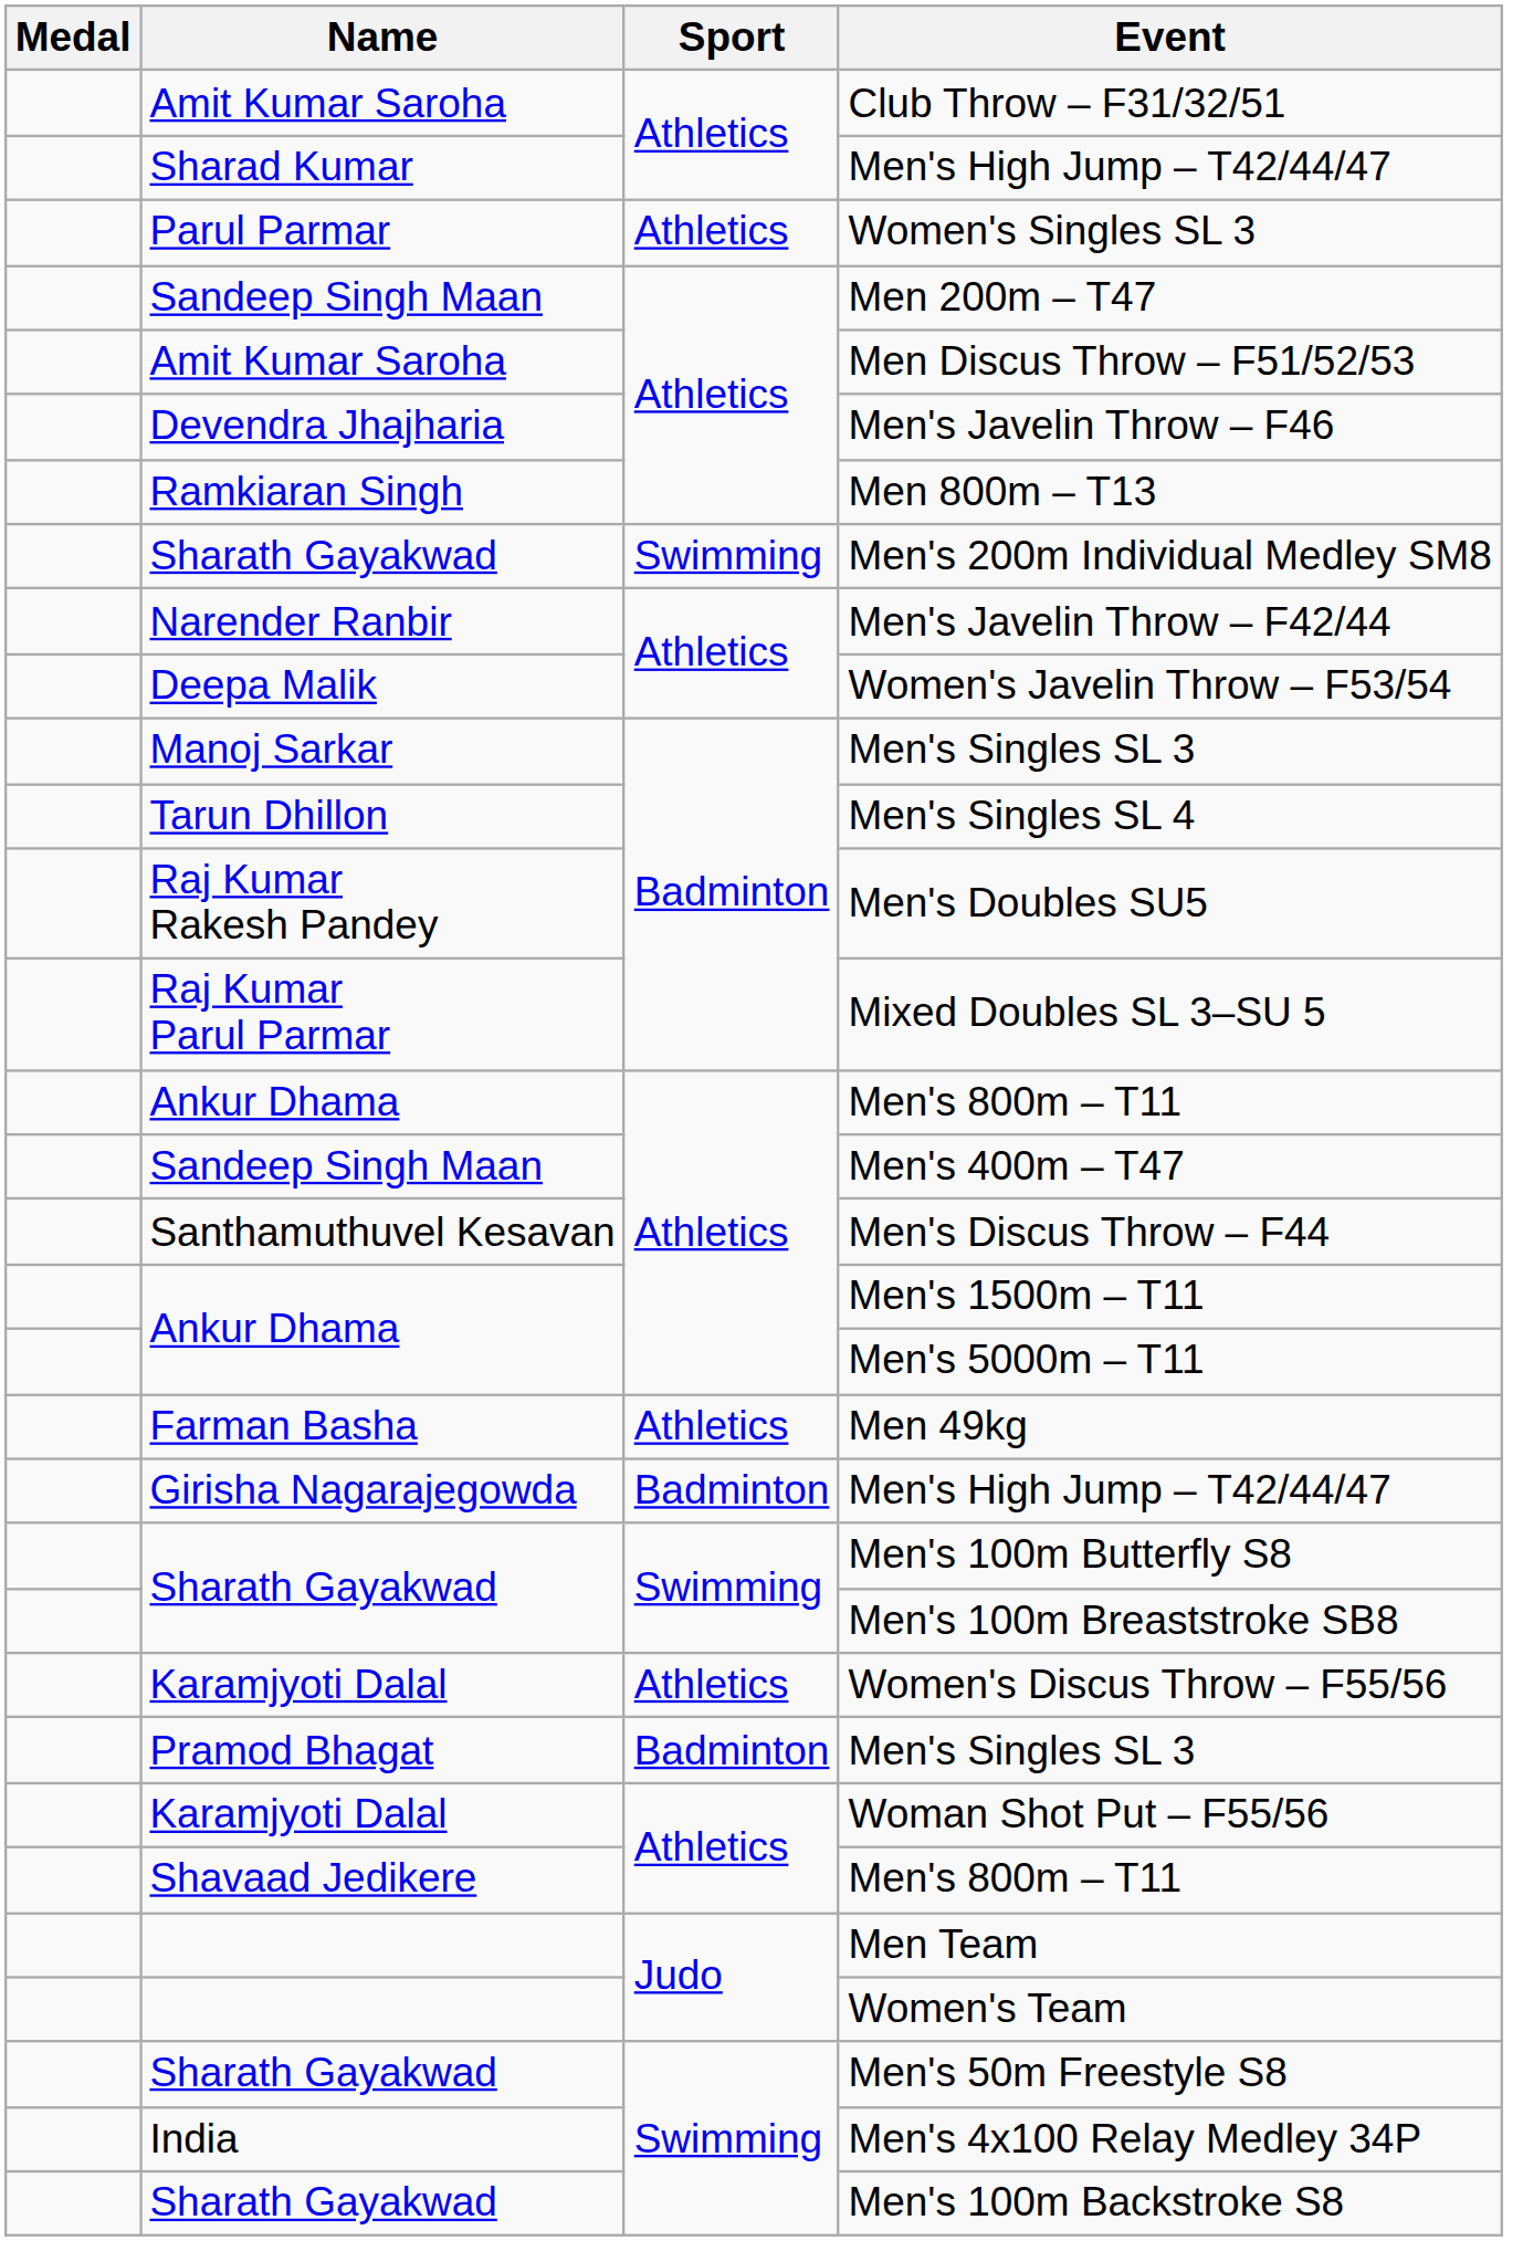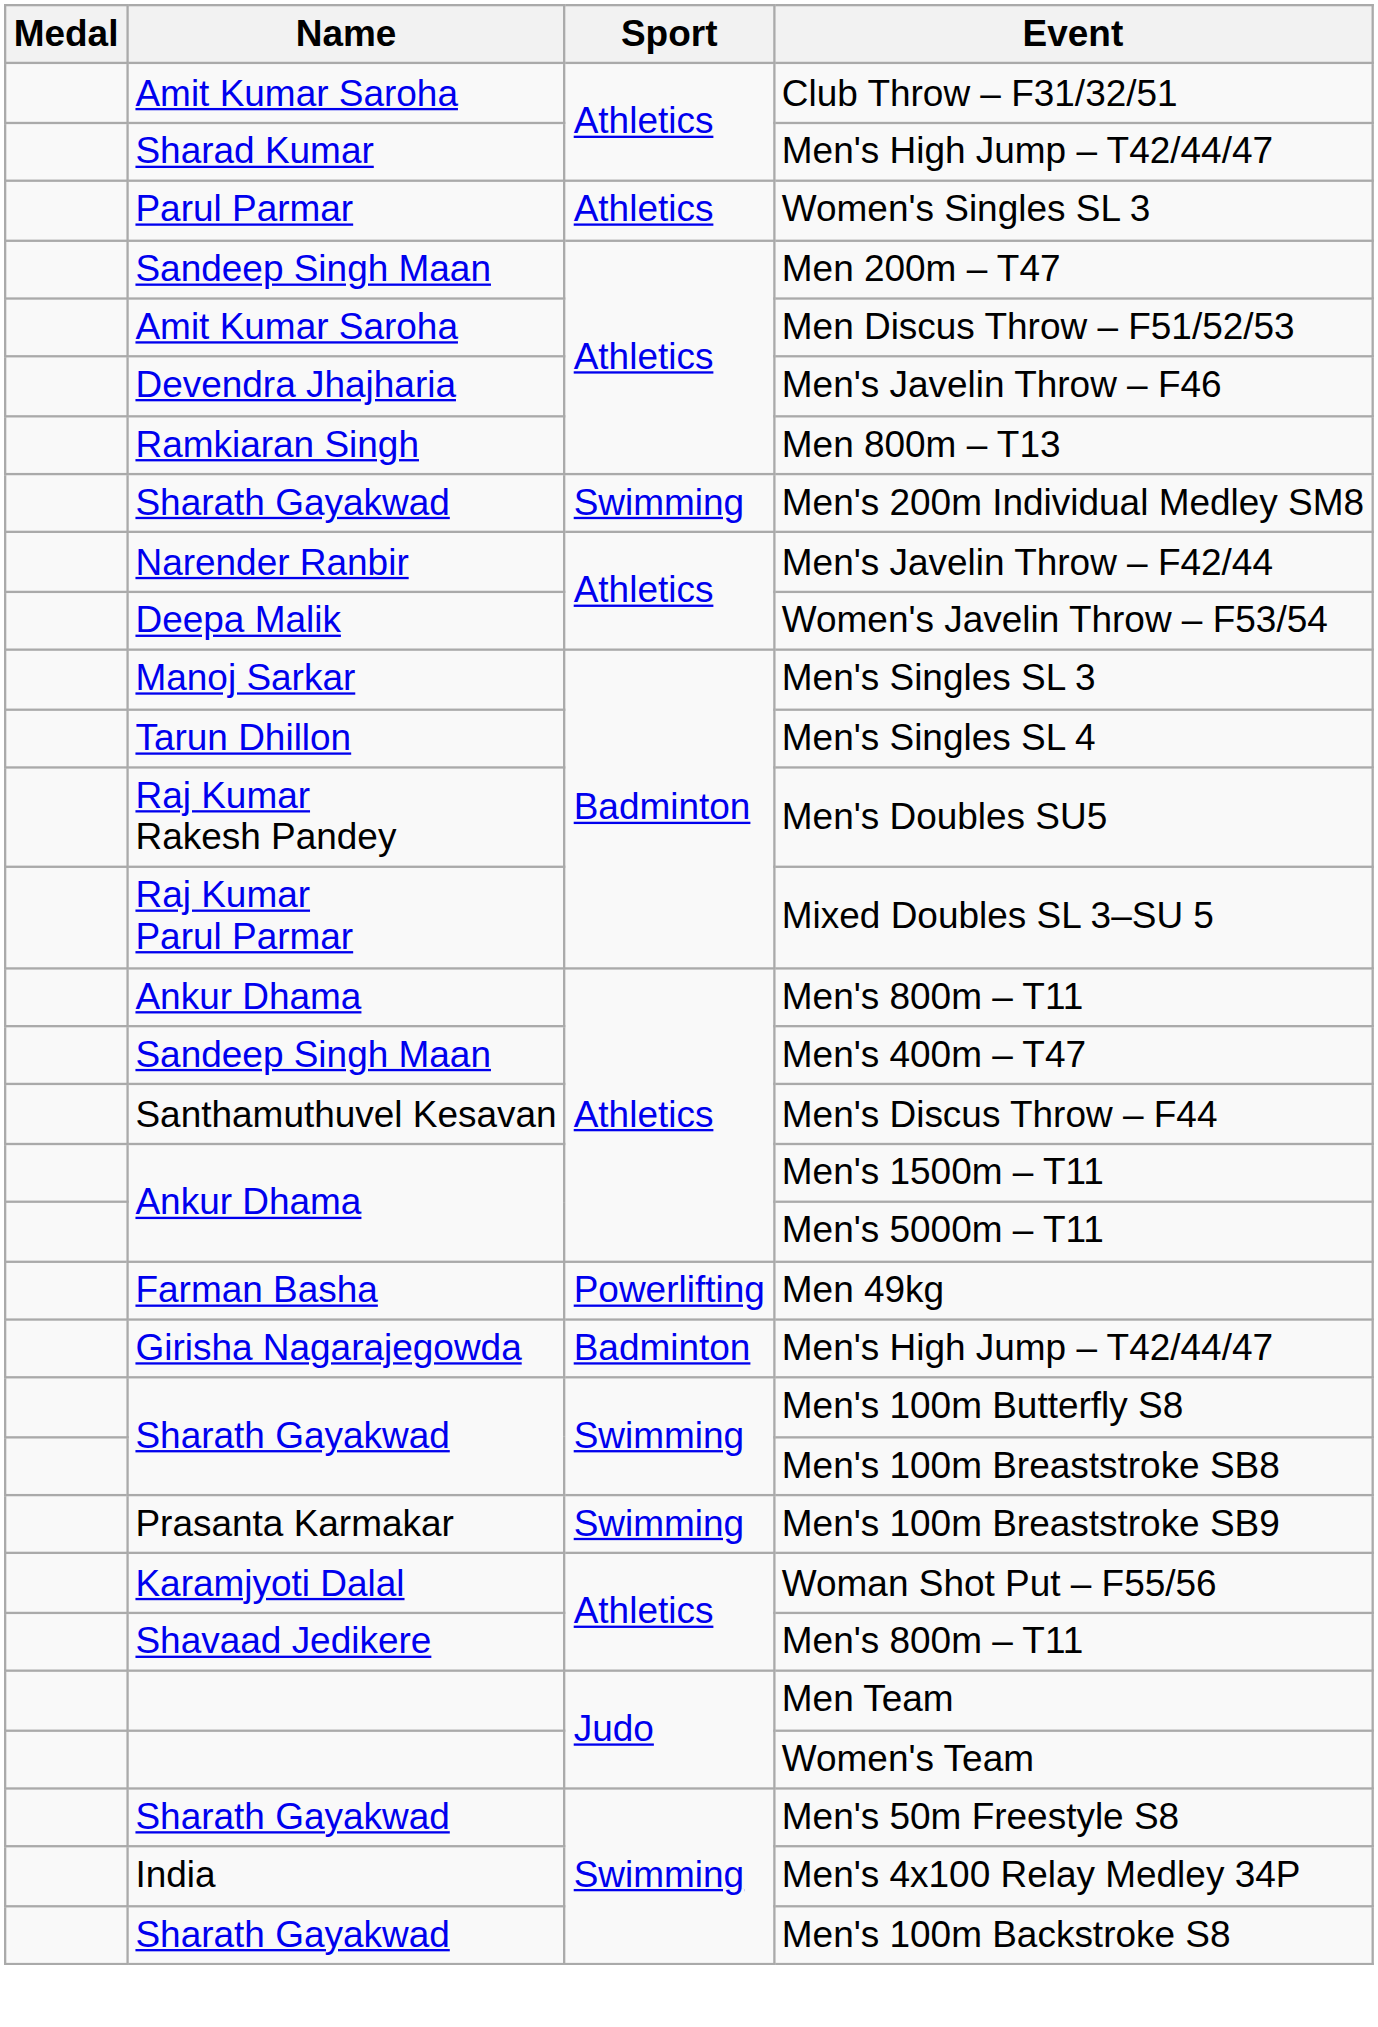Men 49kg | Sport: Athletics -> Powerlifting
- row: Karamjyoti Dalal | Athletics | Women's Discus Throw – F55/56
- row: Pramod Bhagat | Badminton | Men's Singles SL 3
+ row: Prasanta Karmakar | Swimming | Men's 100m Breaststroke SB9
